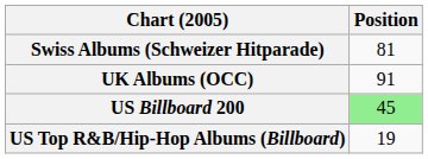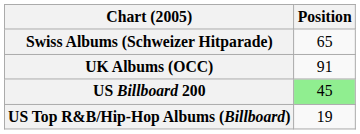Swiss Albums (Schweizer Hitparade) | Position: 81 -> 65
